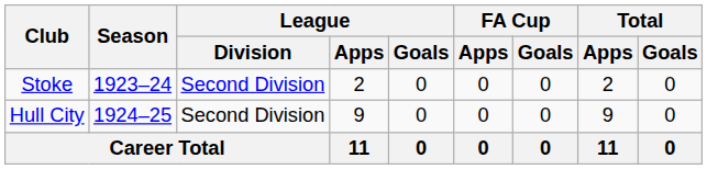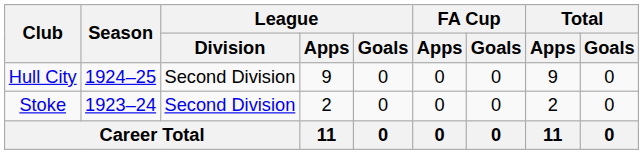rows swapped: Stoke <-> Hull City
